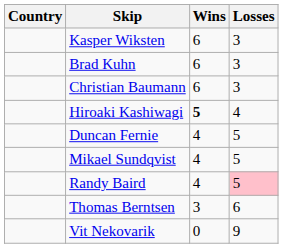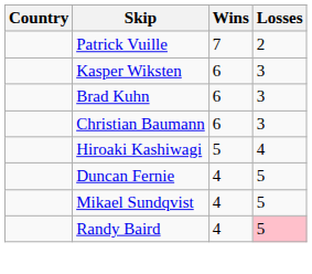+ row: Patrick Vuille | 7 | 2
Hiroaki Kashiwagi | Wins: bold -> normal
- row: Thomas Berntsen | 3 | 6
- row: Vit Nekovarik | 0 | 9
